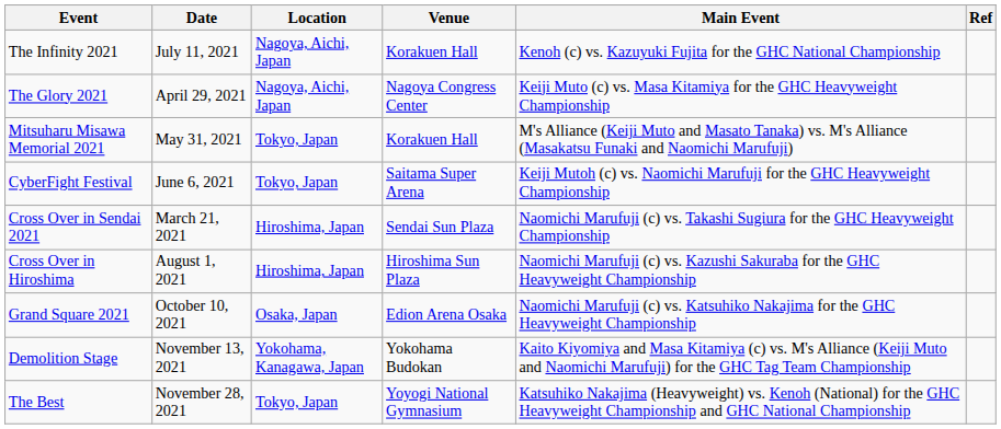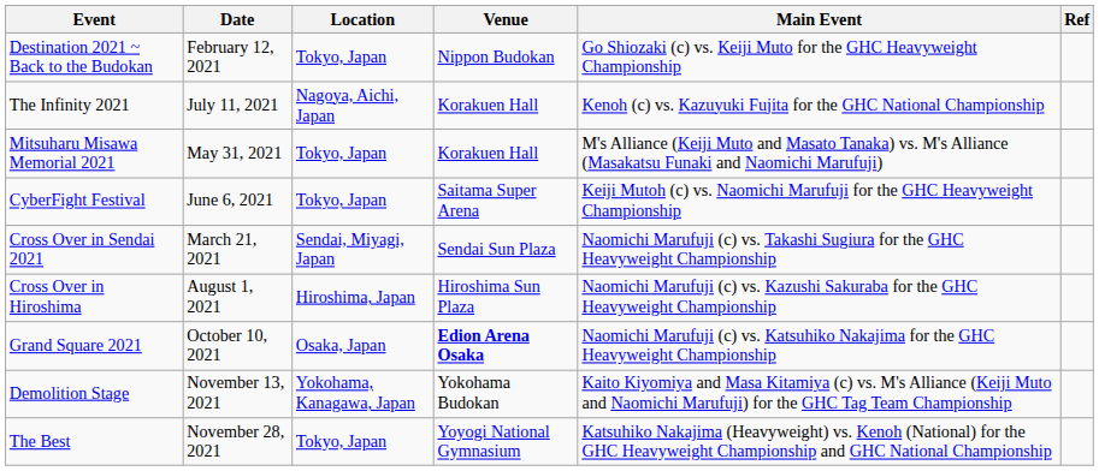+ row: Destination 2021 ~ Back to the Budokan | February 12, 2021 | Tokyo, Japan | Nippon Budokan | Go Shiozaki (c) vs. Keiji Muto for the GHC Heavyweight Championship
- row: The Glory 2021 | April 29, 2021 | Nagoya, Aichi, Japan | Nagoya Congress Center | Keiji Muto (c) vs. Masa Kitamiya for the GHC Heavyweight Championship
Cross Over in Sendai 2021 | Location: Hiroshima, Japan -> Sendai, Miyagi, Japan
Grand Square 2021 | Venue: normal -> bold
